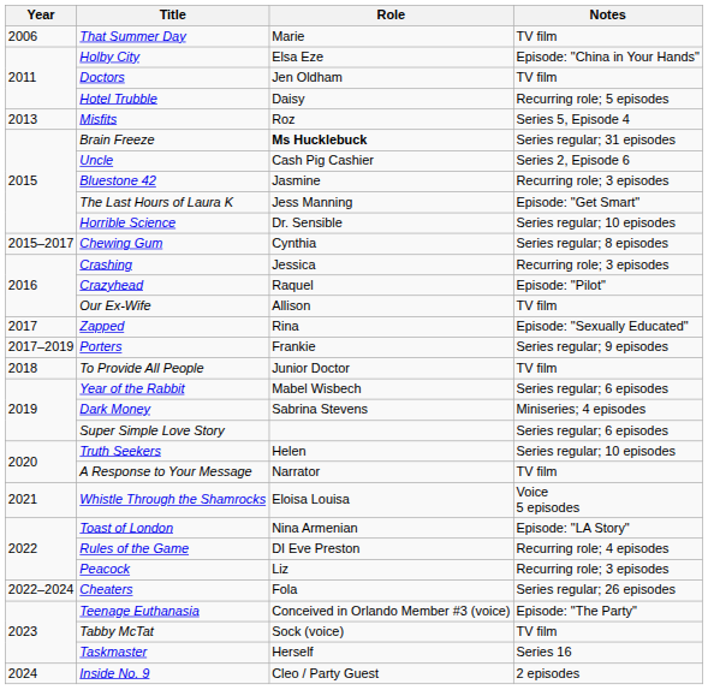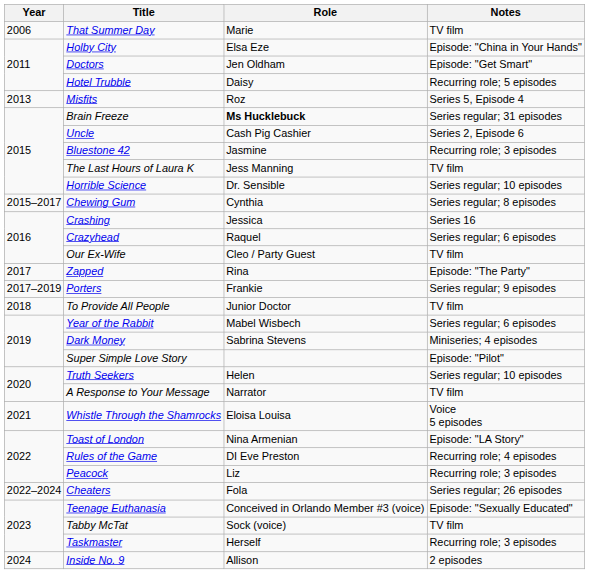Doctors | Notes: TV film -> Episode: "Get Smart"
The Last Hours of Laura K | Notes: Episode: "Get Smart" -> TV film
Crashing | Notes: Recurring role; 3 episodes -> Series 16
Crazyhead | Notes: Episode: "Pilot" -> Series regular; 6 episodes
Our Ex-Wife | Role: Allison -> Cleo / Party Guest
Zapped | Notes: Episode: "Sexually Educated" -> Episode: "The Party"
Super Simple Love Story | Notes: Series regular; 6 episodes -> Episode: "Pilot"
Teenage Euthanasia | Notes: Episode: "The Party" -> Episode: "Sexually Educated"
Taskmaster | Notes: Series 16 -> Recurring role; 3 episodes
Inside No. 9 | Role: Cleo / Party Guest -> Allison
